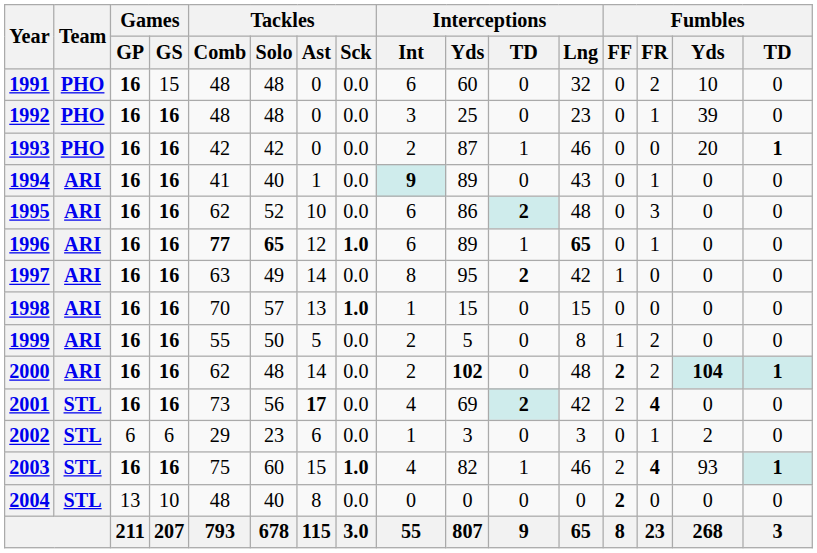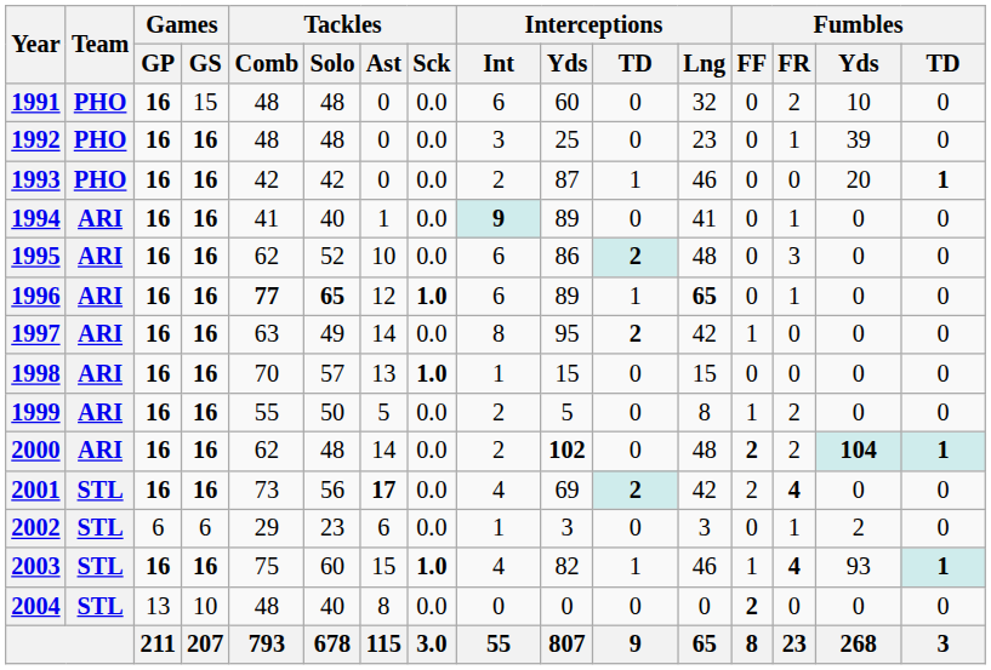1994 | Interceptions / Lng: 43 -> 41
2003 | Fumbles / FF: 2 -> 1
